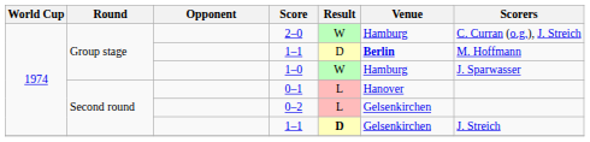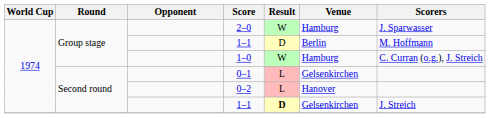2–0 | Scorers: C. Curran (o.g.), J. Streich -> J. Sparwasser
Group stage / 1–1 | Venue: bold -> normal
1–0 | Scorers: J. Sparwasser -> C. Curran (o.g.), J. Streich
0–1 | Venue: Hanover -> Gelsenkirchen
0–2 | Venue: Gelsenkirchen -> Hanover
